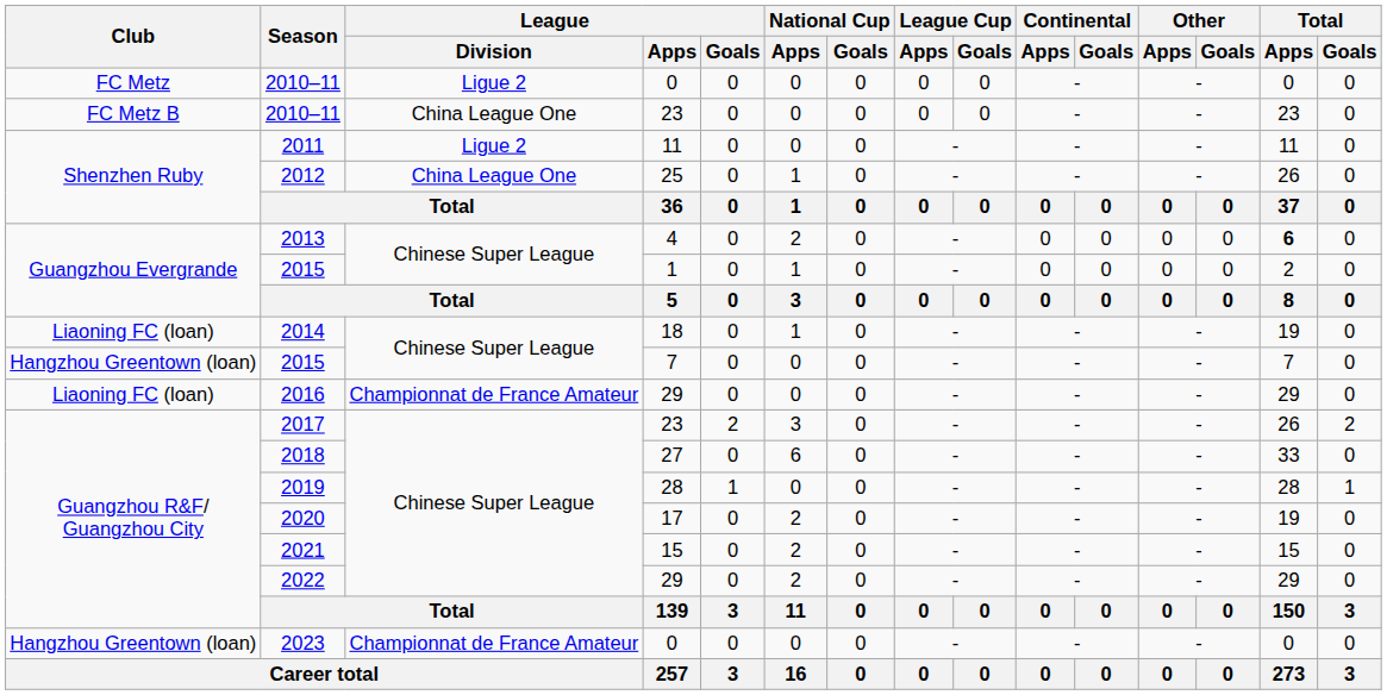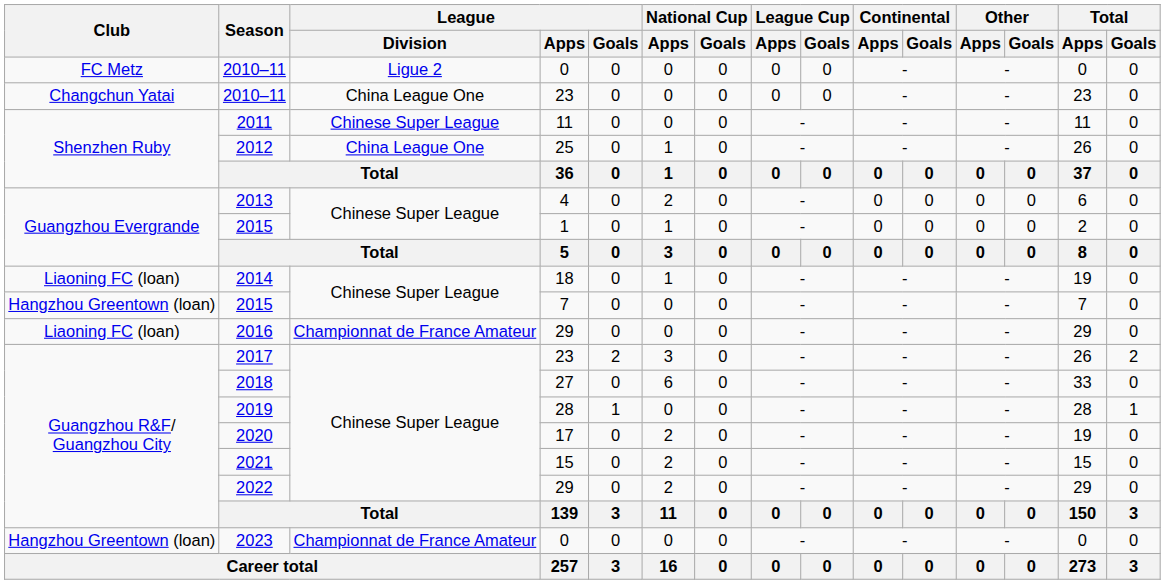2010–11 / 23 | Club: FC Metz B -> Changchun Yatai
2011 | League / Division: Ligue 2 -> Chinese Super League
2013 | Total / Apps: bold -> normal
